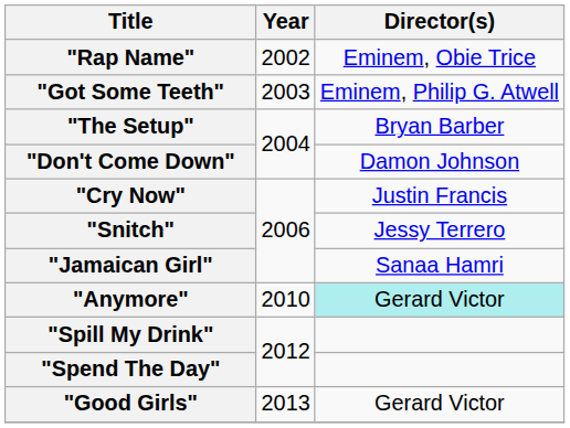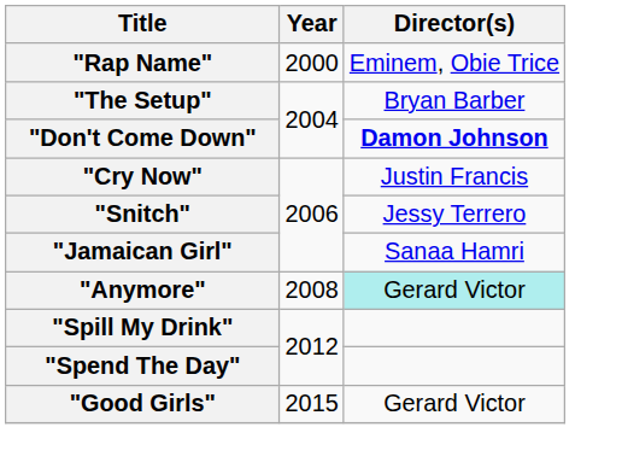"Rap Name" | Year: 2002 -> 2000
- row: "Got Some Teeth" | 2003 | Eminem, Philip G. Atwell
"Don't Come Down" | Director(s): normal -> bold
"Anymore" | Year: 2010 -> 2008
"Good Girls" | Year: 2013 -> 2015
